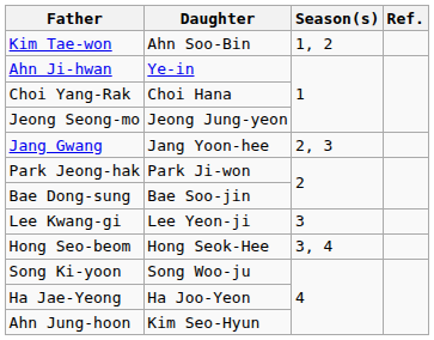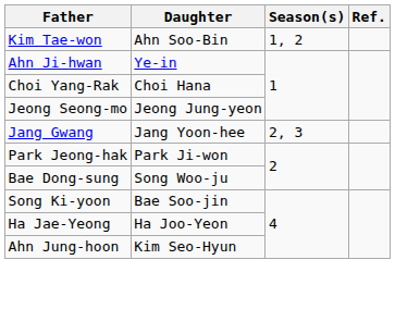Bae Dong-sung | Daughter: Bae Soo-jin -> Song Woo-ju
- row: Lee Kwang-gi | Lee Yeon-ji | 3
- row: Hong Seo-beom | Hong Seok-Hee | 3, 4
Song Ki-yoon | Daughter: Song Woo-ju -> Bae Soo-jin
